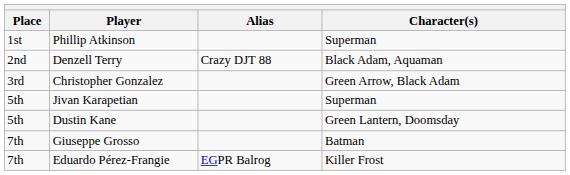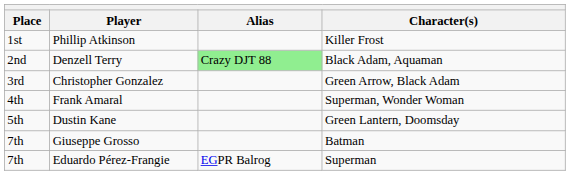Phillip Atkinson | Character(s): Superman -> Killer Frost
Denzell Terry | Alias: no background -> lightgreen background
+ row: 4th | Frank Amaral | Superman, Wonder Woman
- row: 5th | Jivan Karapetian | Superman
Eduardo Pérez-Frangie | Character(s): Killer Frost -> Superman
